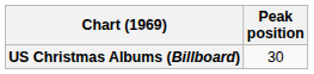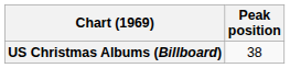US Christmas Albums (Billboard) | Peak position: 30 -> 38
